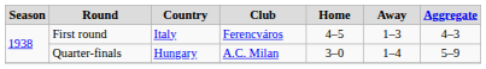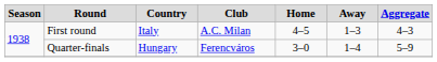First round | Club: Ferencváros -> A.C. Milan
Quarter-finals | Club: A.C. Milan -> Ferencváros
